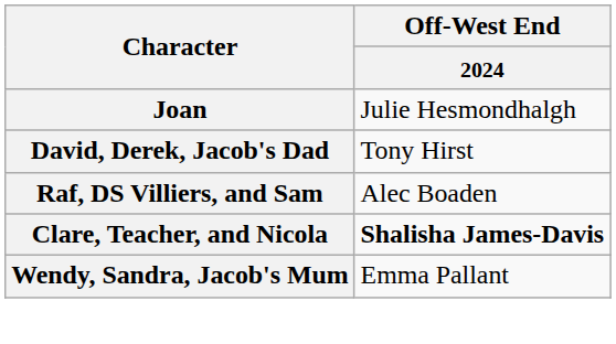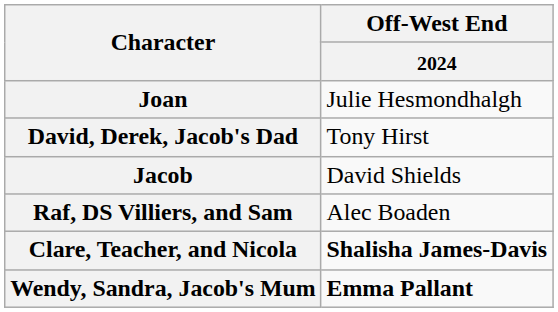+ row: Jacob | David Shields
Wendy, Sandra, Jacob's Mum | Off-West End / 2024: normal -> bold
